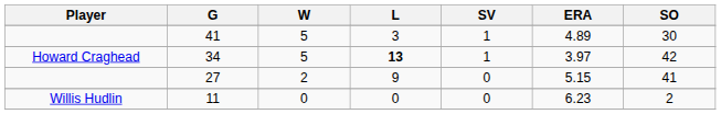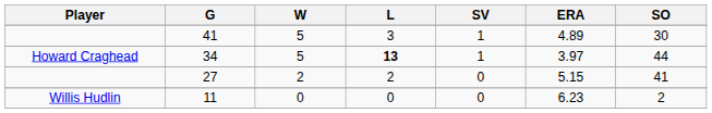34 | SO: 42 -> 44
27 | L: 9 -> 2
